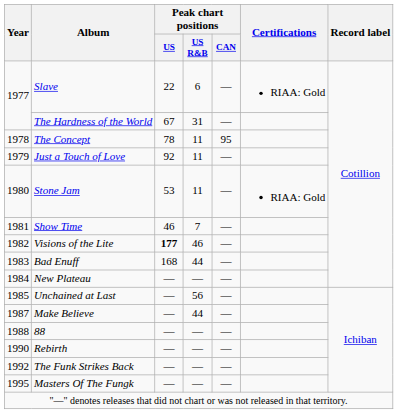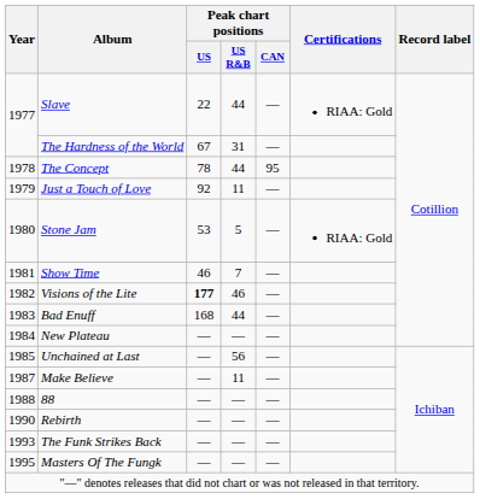Slave | Peak chart positions / US R&B: 6 -> 44
The Concept | Peak chart positions / US R&B: 11 -> 44
Stone Jam | Peak chart positions / US R&B: 11 -> 5
Make Believe | Peak chart positions / US R&B: 44 -> 11
The Funk Strikes Back | Year: 1992 -> 1993
